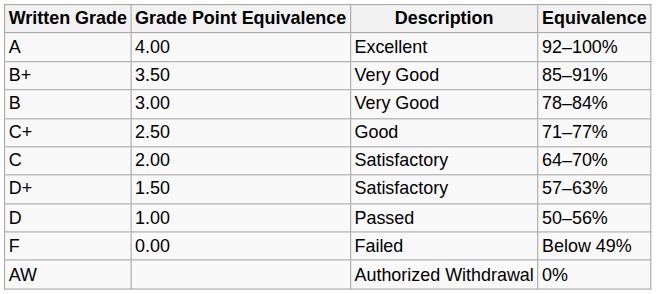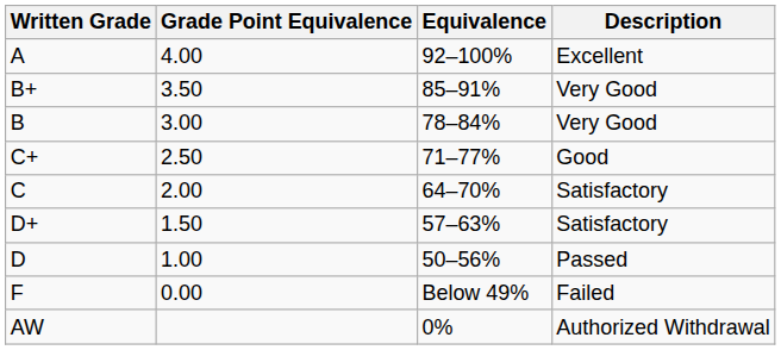columns swapped: Equivalence <-> Description
